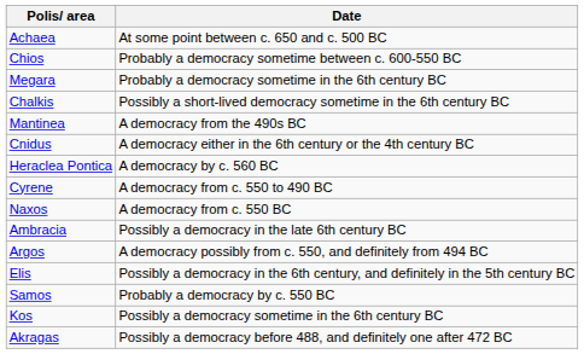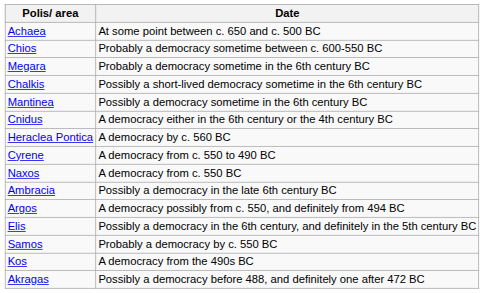Mantinea | Date: A democracy from the 490s BC -> Possibly a democracy sometime in the 6th century BC
Kos | Date: Possibly a democracy sometime in the 6th century BC -> A democracy from the 490s BC
